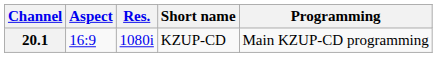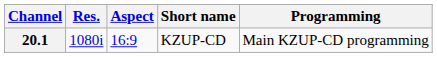columns swapped: Res. <-> Aspect
